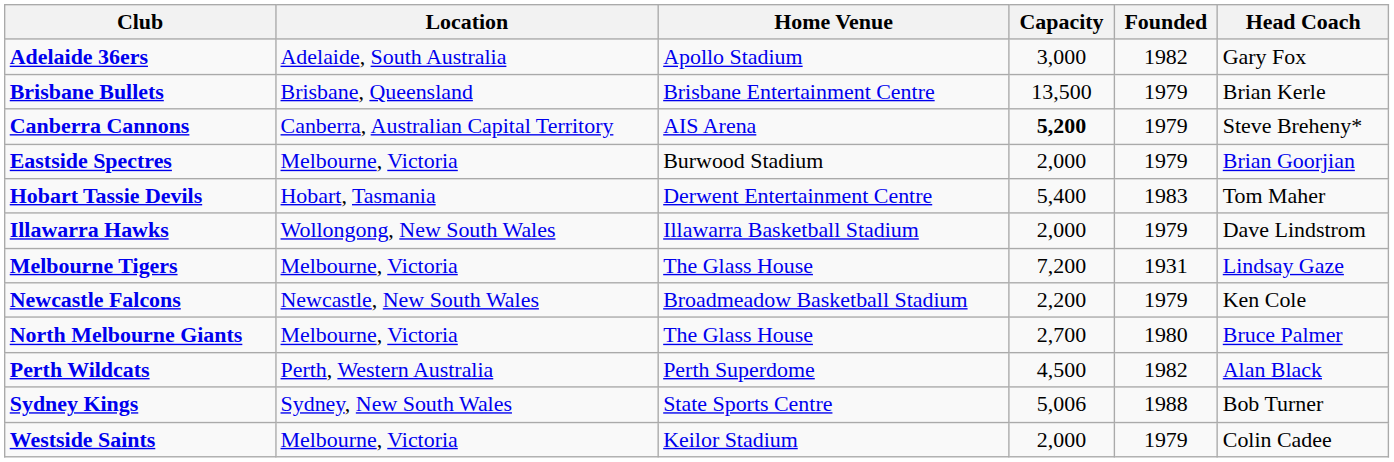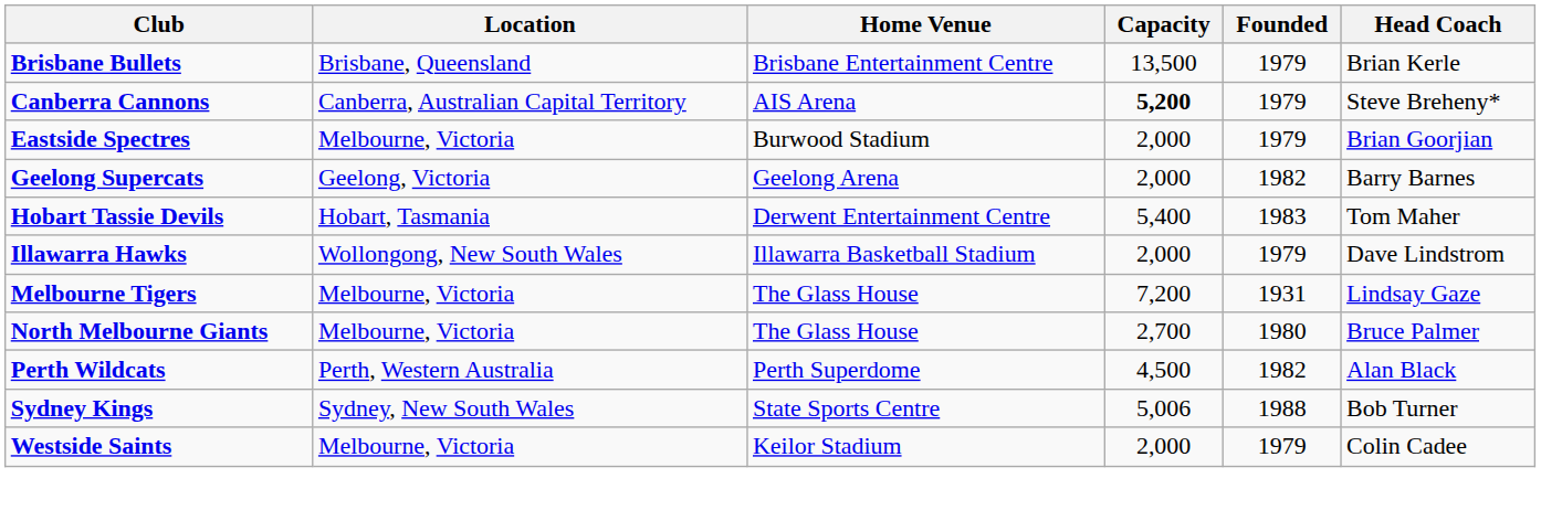- row: Adelaide 36ers | Adelaide, South Australia | Apollo Stadium | 3,000 | 1982 | Gary Fox
+ row: Geelong Supercats | Geelong, Victoria | Geelong Arena | 2,000 | 1982 | Barry Barnes
- row: Newcastle Falcons | Newcastle, New South Wales | Broadmeadow Basketball Stadium | 2,200 | 1979 | Ken Cole
